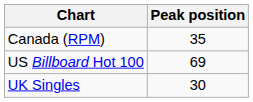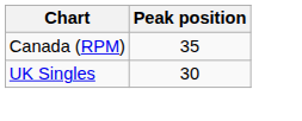- row: US Billboard Hot 100 | 69
